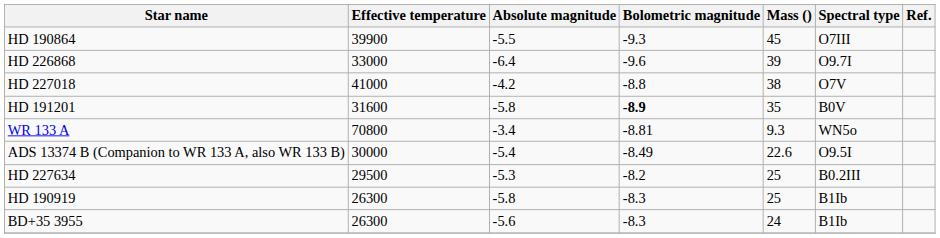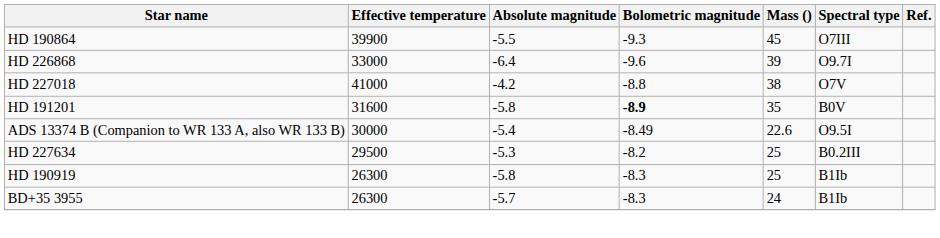- row: WR 133 A | 70800 | -3.4 | -8.81 | 9.3 | WN5o
BD+35 3955 | Absolute magnitude: -5.6 -> -5.7
